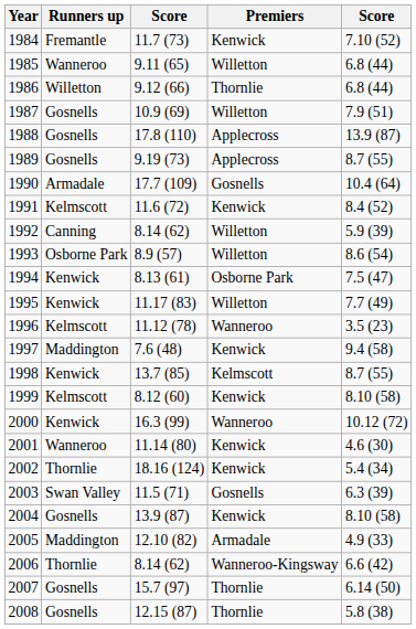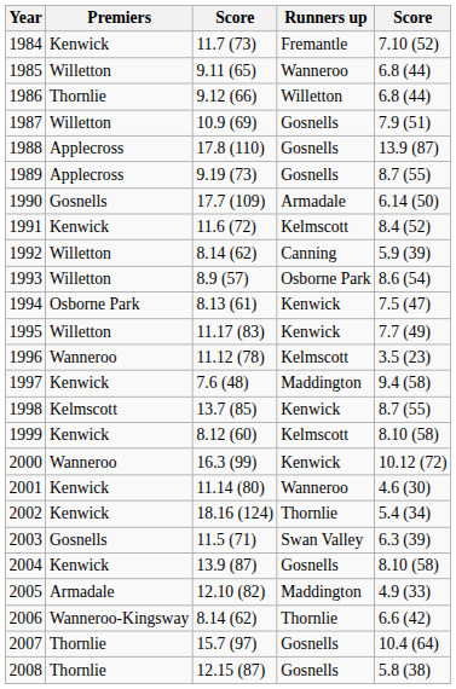columns swapped: Premiers <-> Runners up
1990 | column 5: 10.4 (64) -> 6.14 (50)
2007 | column 5: 6.14 (50) -> 10.4 (64)
